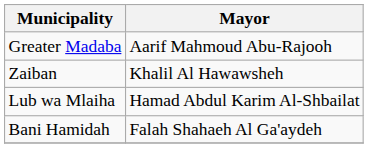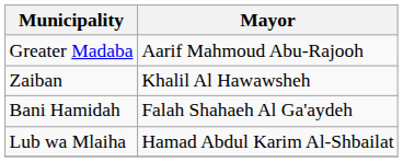rows swapped: Lub wa Mlaiha <-> Bani Hamidah
